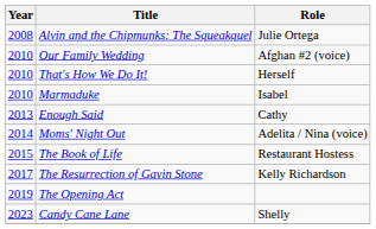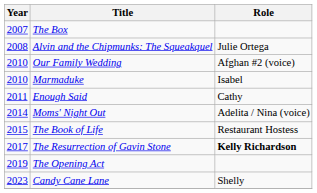+ row: 2007 | The Box
- row: 2010 | That's How We Do It! | Herself
Enough Said | Year: 2013 -> 2011
The Resurrection of Gavin Stone | Role: normal -> bold
